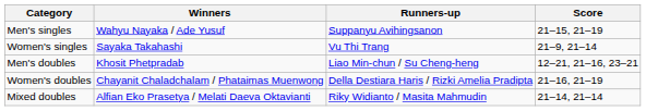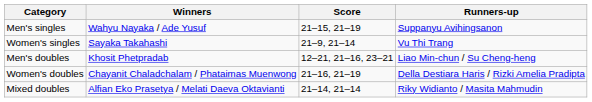columns swapped: Runners-up <-> Score
